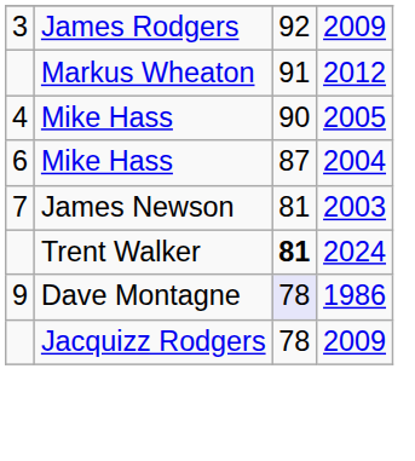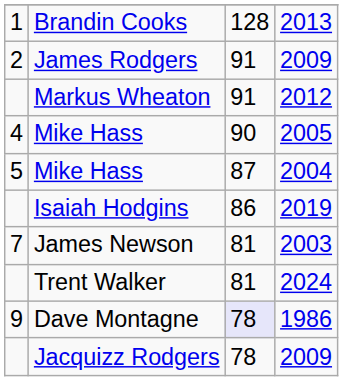+ row: 1 | Brandin Cooks | 128 | 2013
James Rodgers | column 1: 3 -> 2
James Rodgers | column 3: 92 -> 91
Mike Hass / 2004 | column 1: 6 -> 5
+ row: Isaiah Hodgins | 86 | 2019
Trent Walker | column 3: bold -> normal
